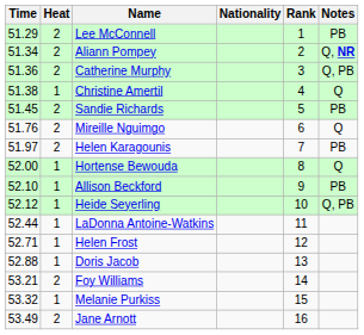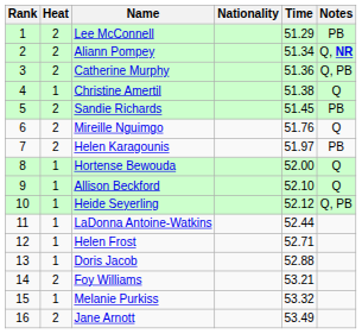columns swapped: Rank <-> Time
Allison Beckford | Notes: PB -> Q
